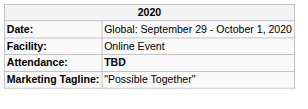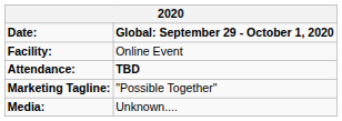Date: | column 2: normal -> bold
+ row: Media: | Unknown....
